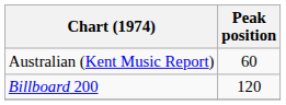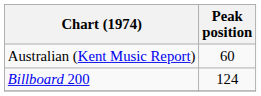Billboard 200 | Peak position: 120 -> 124
